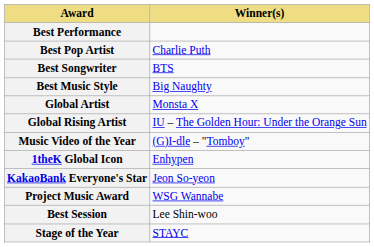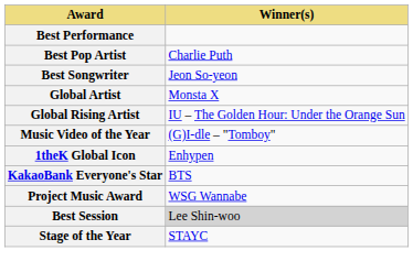Best Songwriter | Winner(s): BTS -> Jeon So-yeon
- row: Best Music Style | Big Naughty
KakaoBank Everyone's Star | Winner(s): Jeon So-yeon -> BTS
Best Session | Winner(s): no background -> lightgrey background
